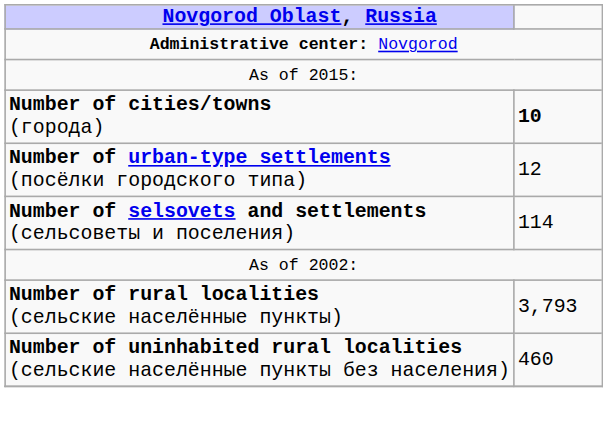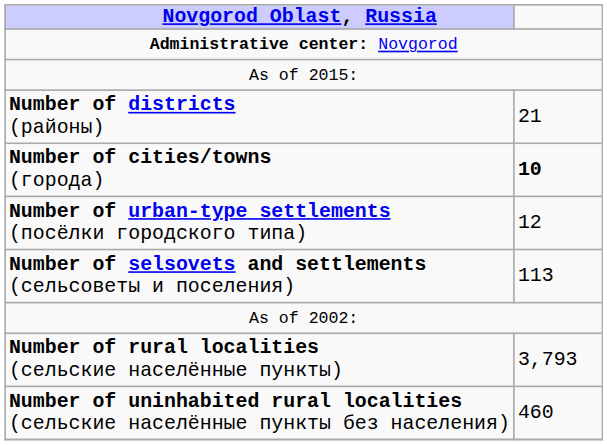+ row: Number of districts (районы) | 21
Number of selsovets and settlements (сельсоветы и поселения) | column 2: 114 -> 113
